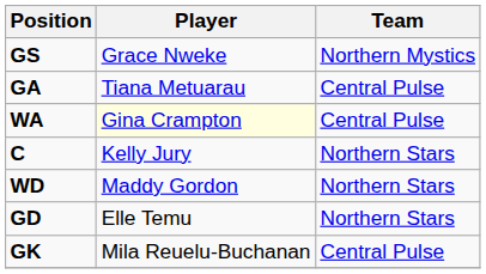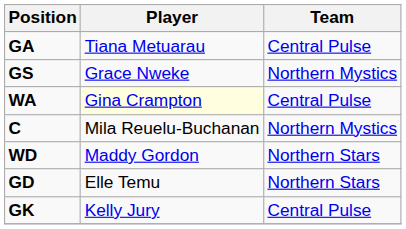rows swapped: GS <-> GA
C | Player: Kelly Jury -> Mila Reuelu-Buchanan
C | Team: Northern Stars -> Northern Mystics
GK | Player: Mila Reuelu-Buchanan -> Kelly Jury
